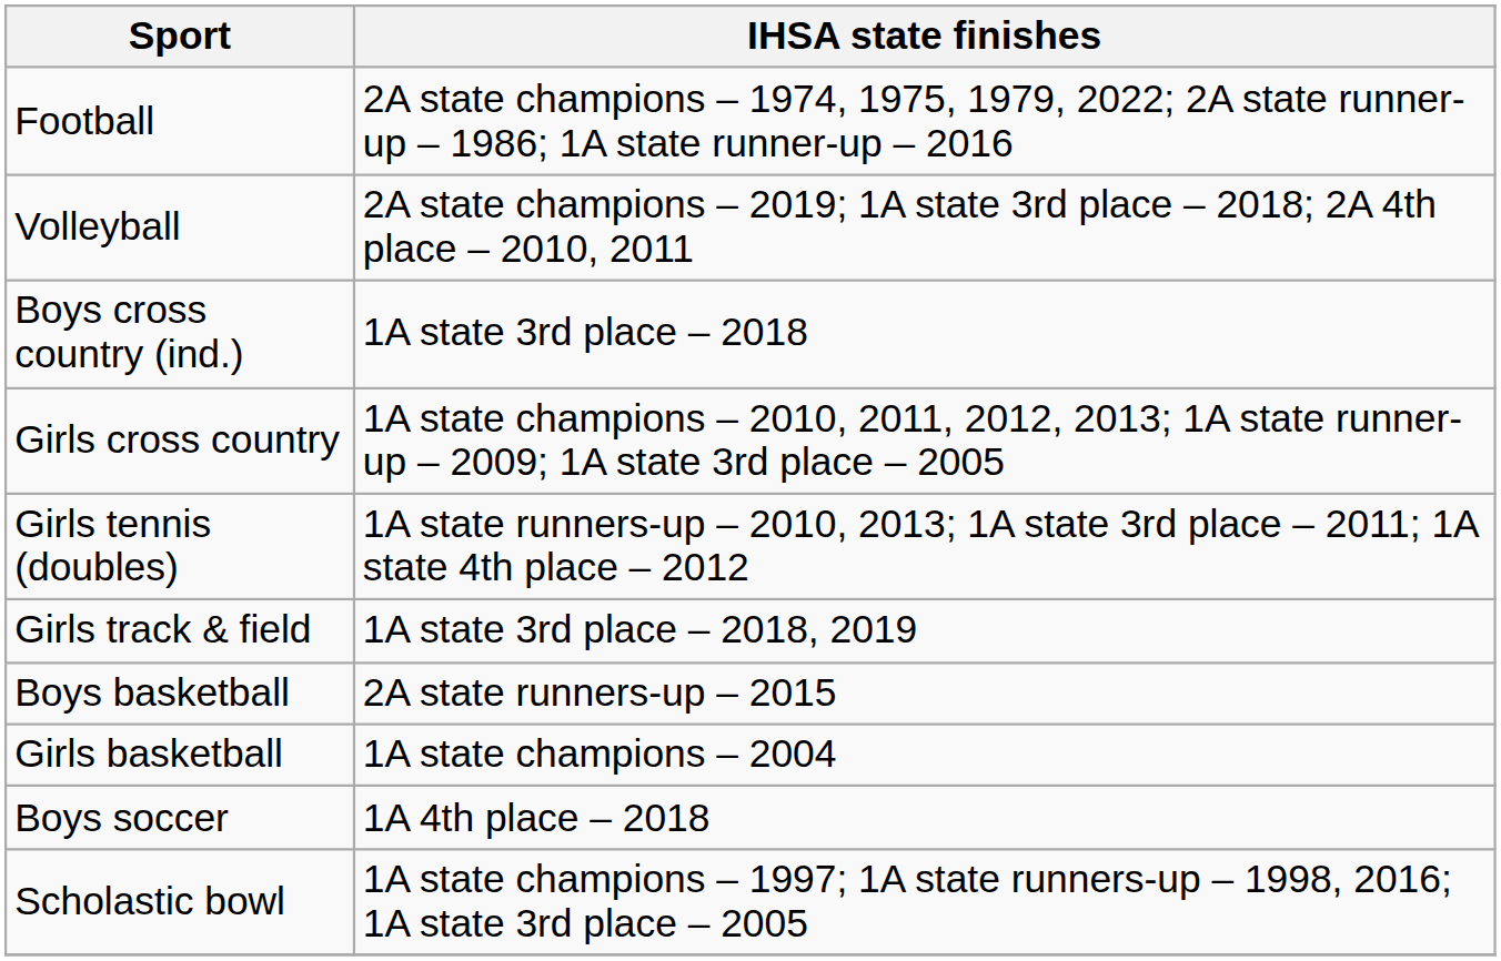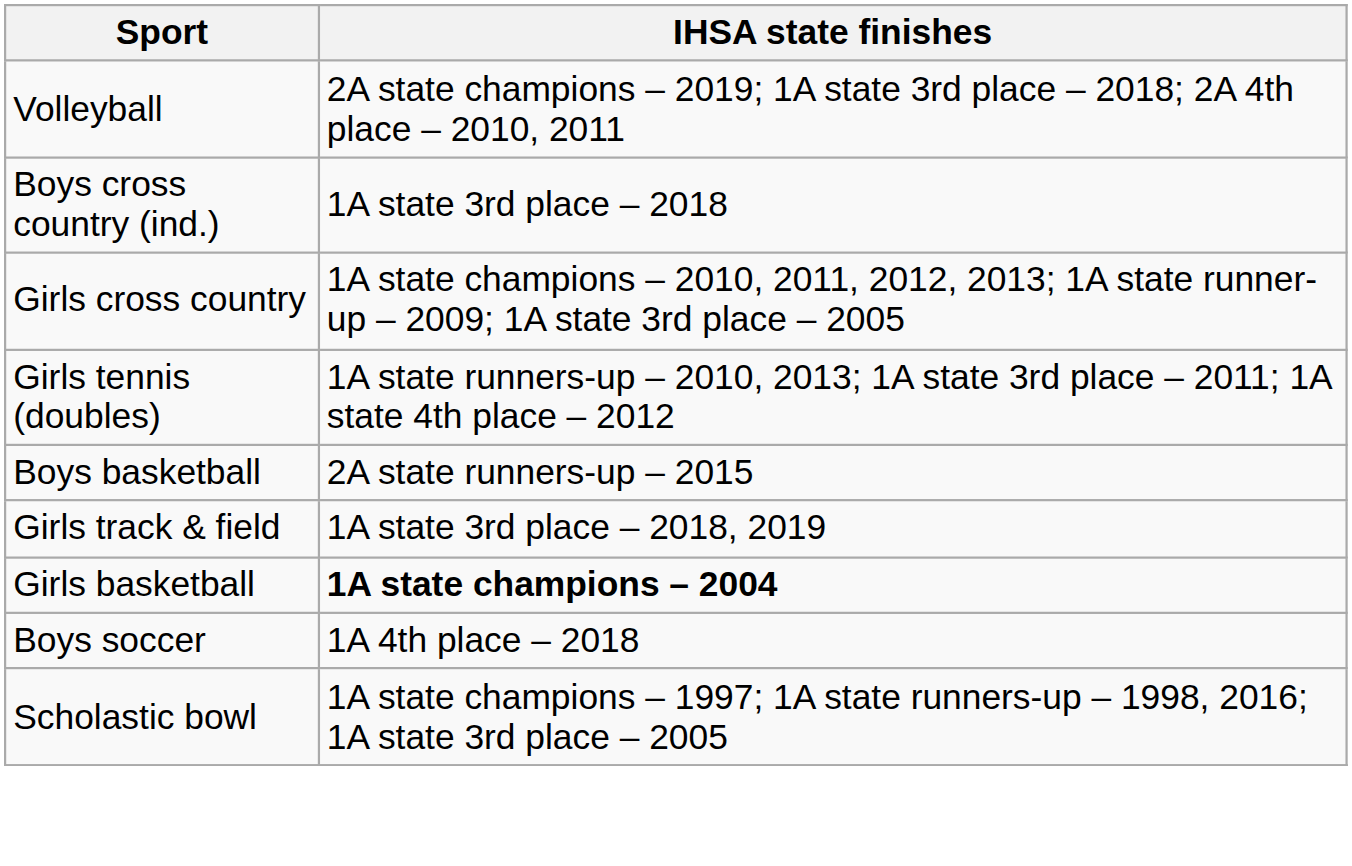- row: Football | 2A state champions – 1974, 1975, 1979, 2022; 2A state runner-up – 1986; 1A state runner-up – 2016
rows swapped: Girls track & field <-> Boys basketball
Girls basketball | IHSA state finishes: normal -> bold
